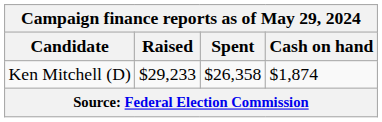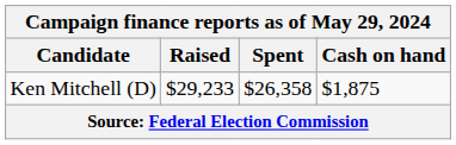Ken Mitchell (D) | Cash on hand: $1,874 -> $1,875
